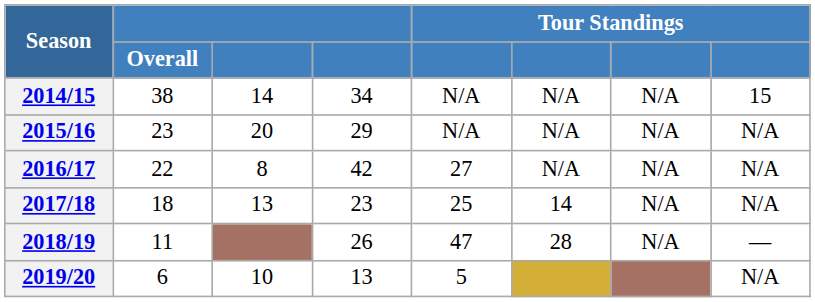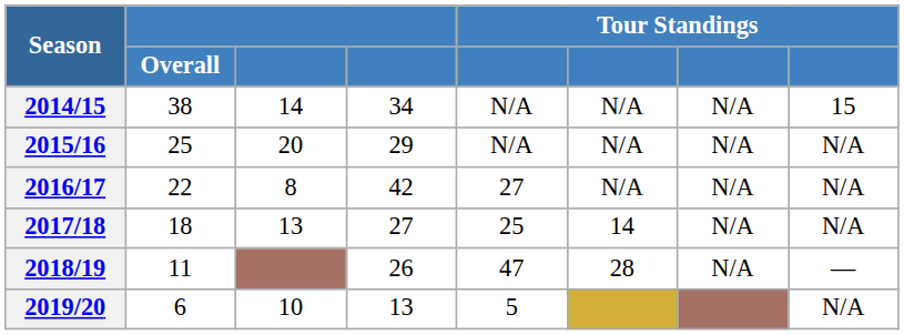2015/16 | Overall: 23 -> 25
2017/18 | column 4: 23 -> 27
